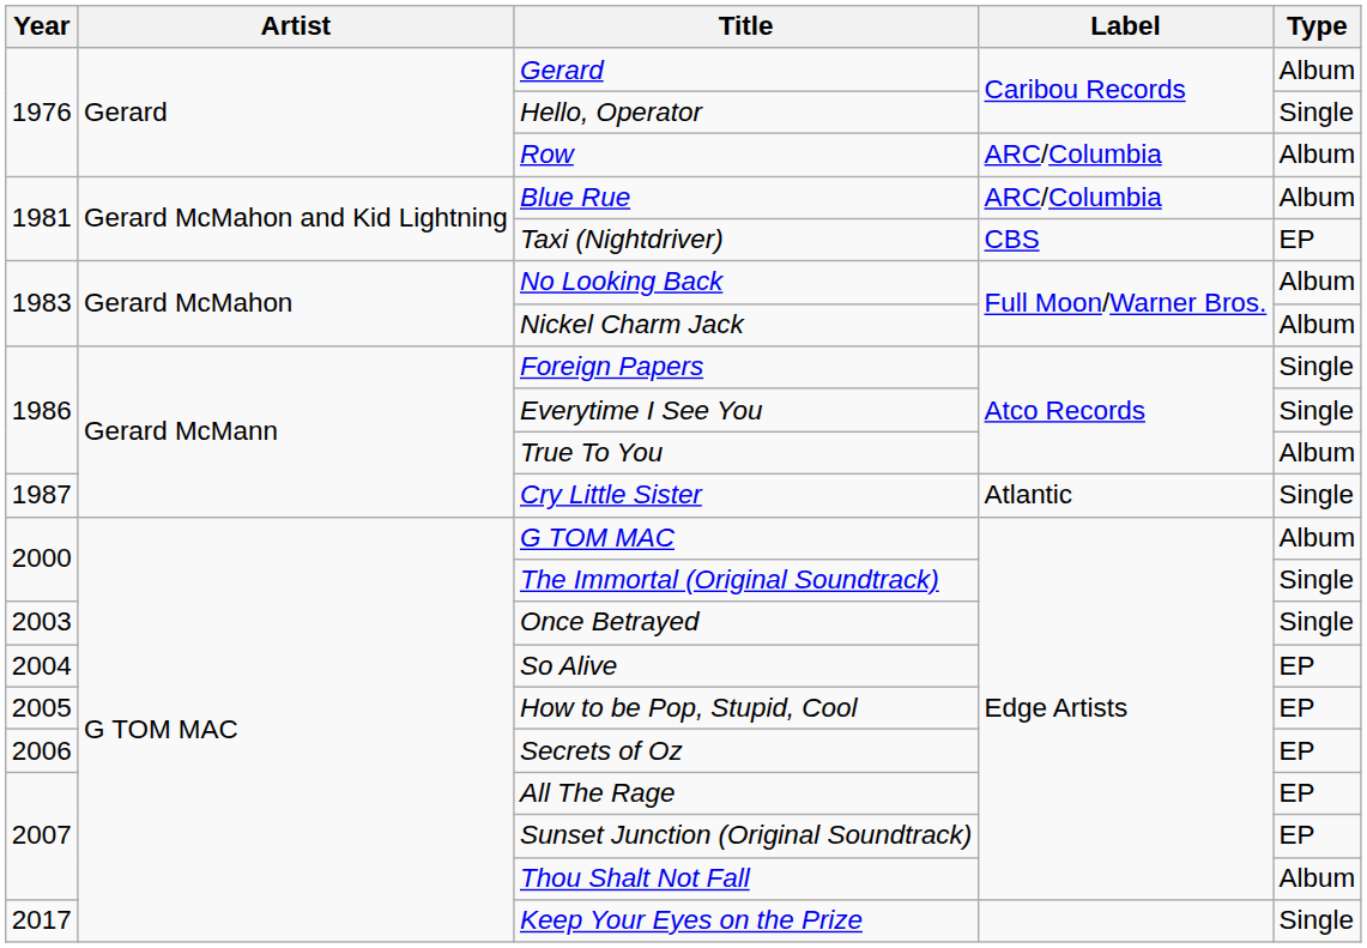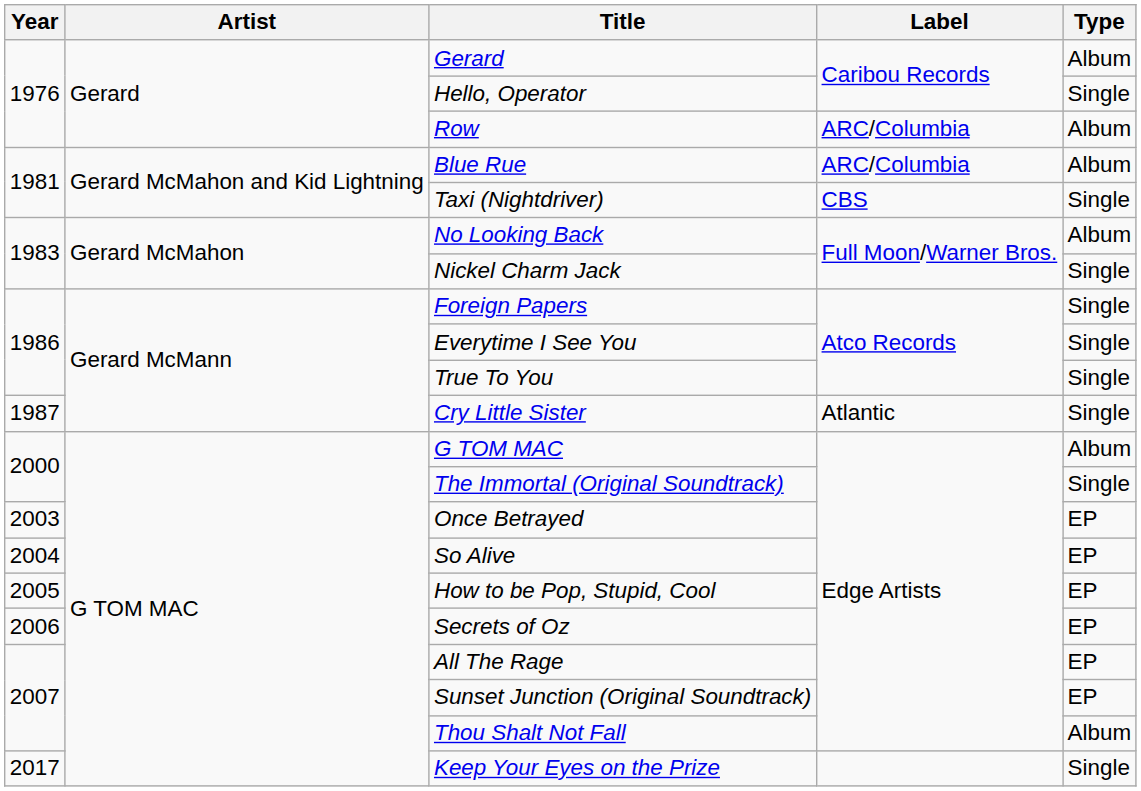Taxi (Nightdriver) | Type: EP -> Single
Nickel Charm Jack | Type: Album -> Single
True To You | Type: Album -> Single
Once Betrayed | Type: Single -> EP
